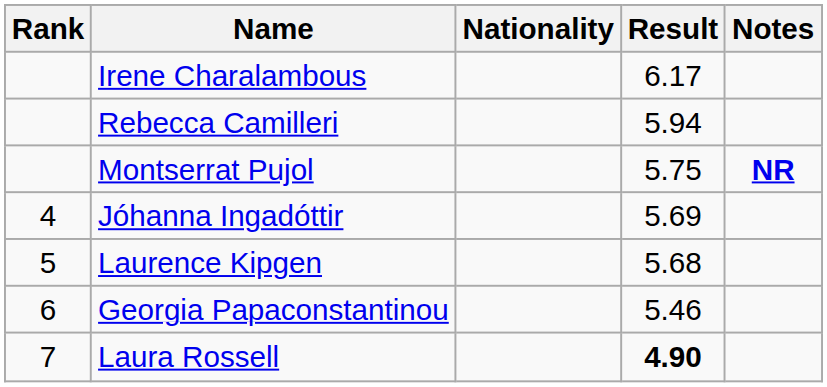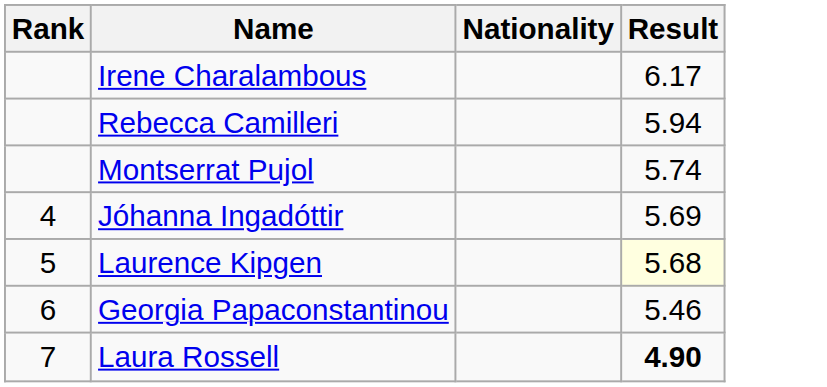- column: Notes | NR
Montserrat Pujol | Result: 5.75 -> 5.74
Laurence Kipgen | Result: no background -> lightyellow background
